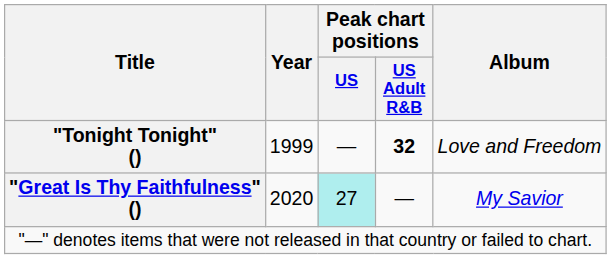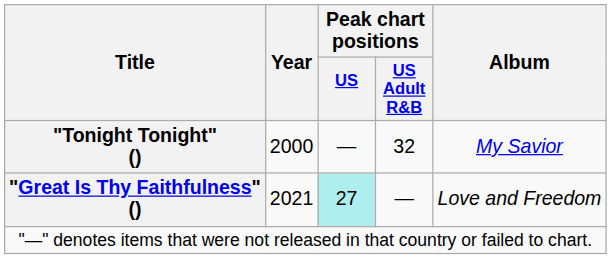"Tonight Tonight" () | Year: 1999 -> 2000
"Tonight Tonight" () | Peak chart positions / US Adult R&B: bold -> normal
"Tonight Tonight" () | Album: Love and Freedom -> My Savior
"Great Is Thy Faithfulness" () | Year: 2020 -> 2021
"Great Is Thy Faithfulness" () | Album: My Savior -> Love and Freedom
